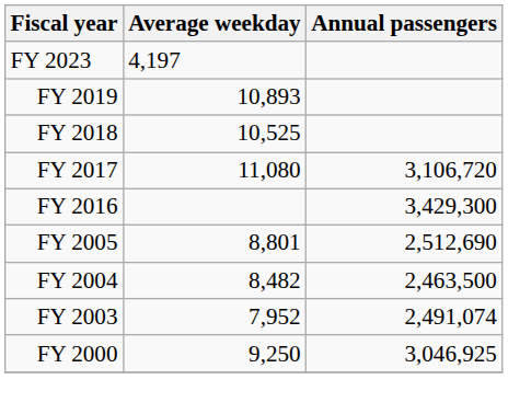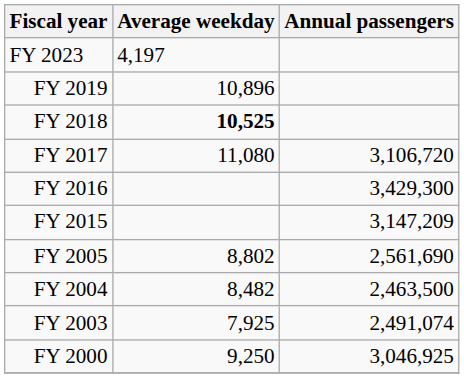FY 2019 | Average weekday: 10,893 -> 10,896
FY 2018 | Average weekday: normal -> bold
+ row: FY 2015 | 3,147,209
FY 2005 | Average weekday: 8,801 -> 8,802
FY 2005 | Annual passengers: 2,512,690 -> 2,561,690
FY 2003 | Average weekday: 7,952 -> 7,925
